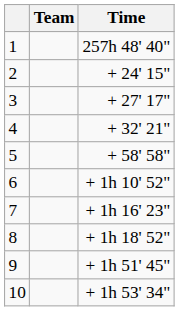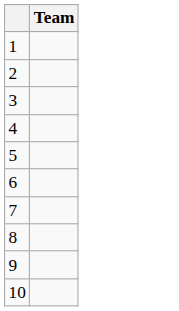- column: Time | 257h 48' 40" | + 24' 15" | + 27' 17" | + 32' 21" | + 58' 58" | + 1h 10' 52" | + 1h 16' 23" | + 1h 18' 52" | + 1h 51' 45" | + 1h 53' 34"
